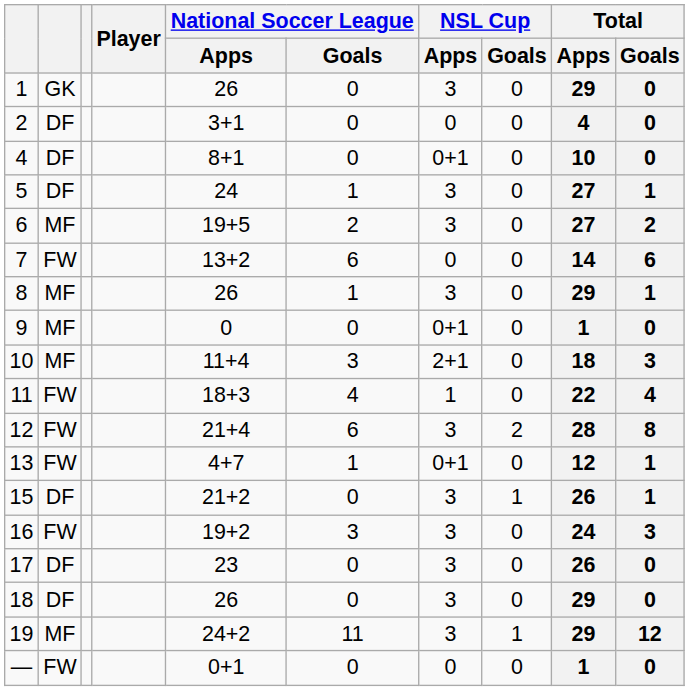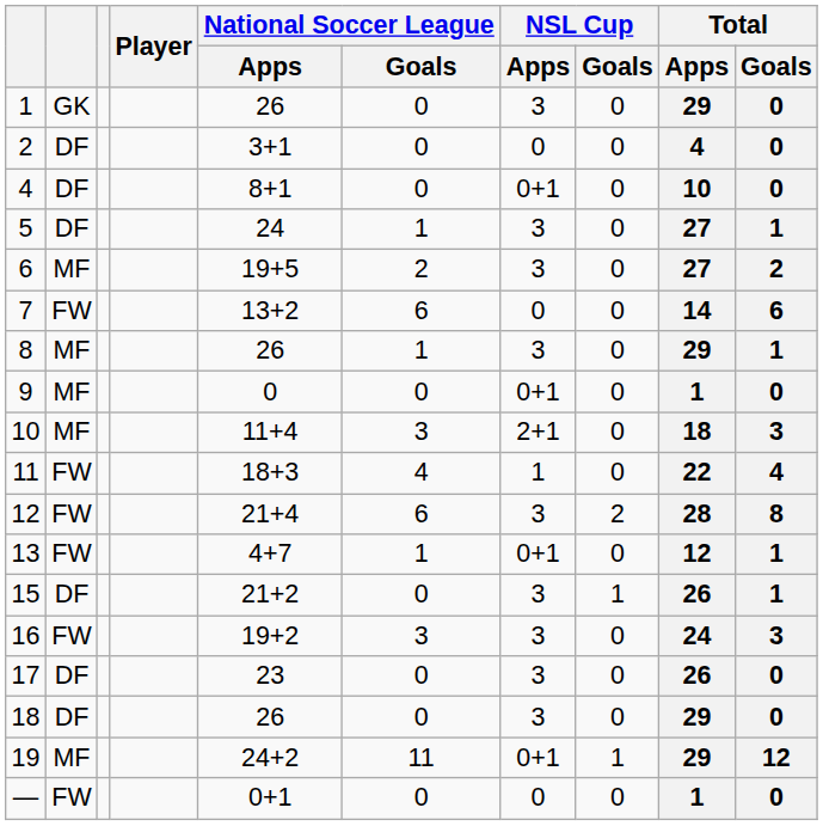19 | NSL Cup / Apps: 3 -> 0+1
